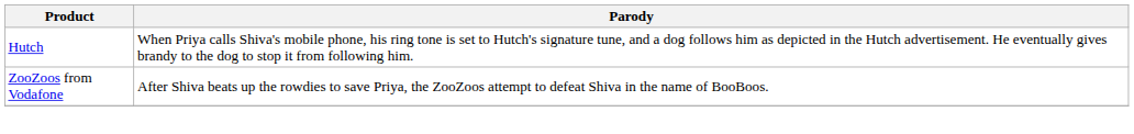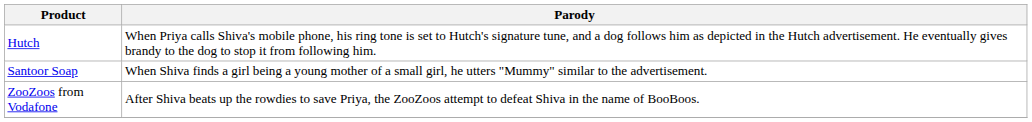+ row: Santoor Soap | When Shiva finds a girl being a young mother of a small girl, he utters "Mummy" similar to the advertisement.
